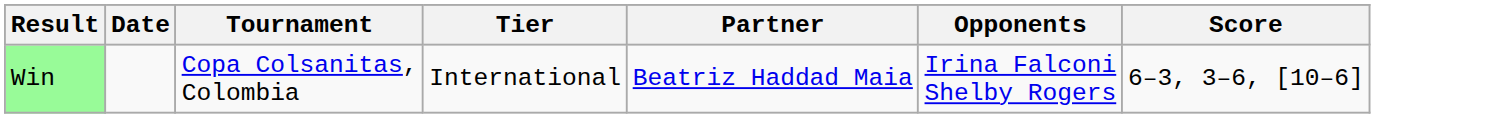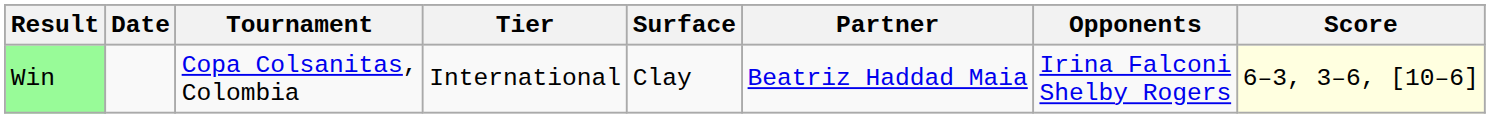+ column: Surface | Clay
Win | Score: no background -> lightyellow background
